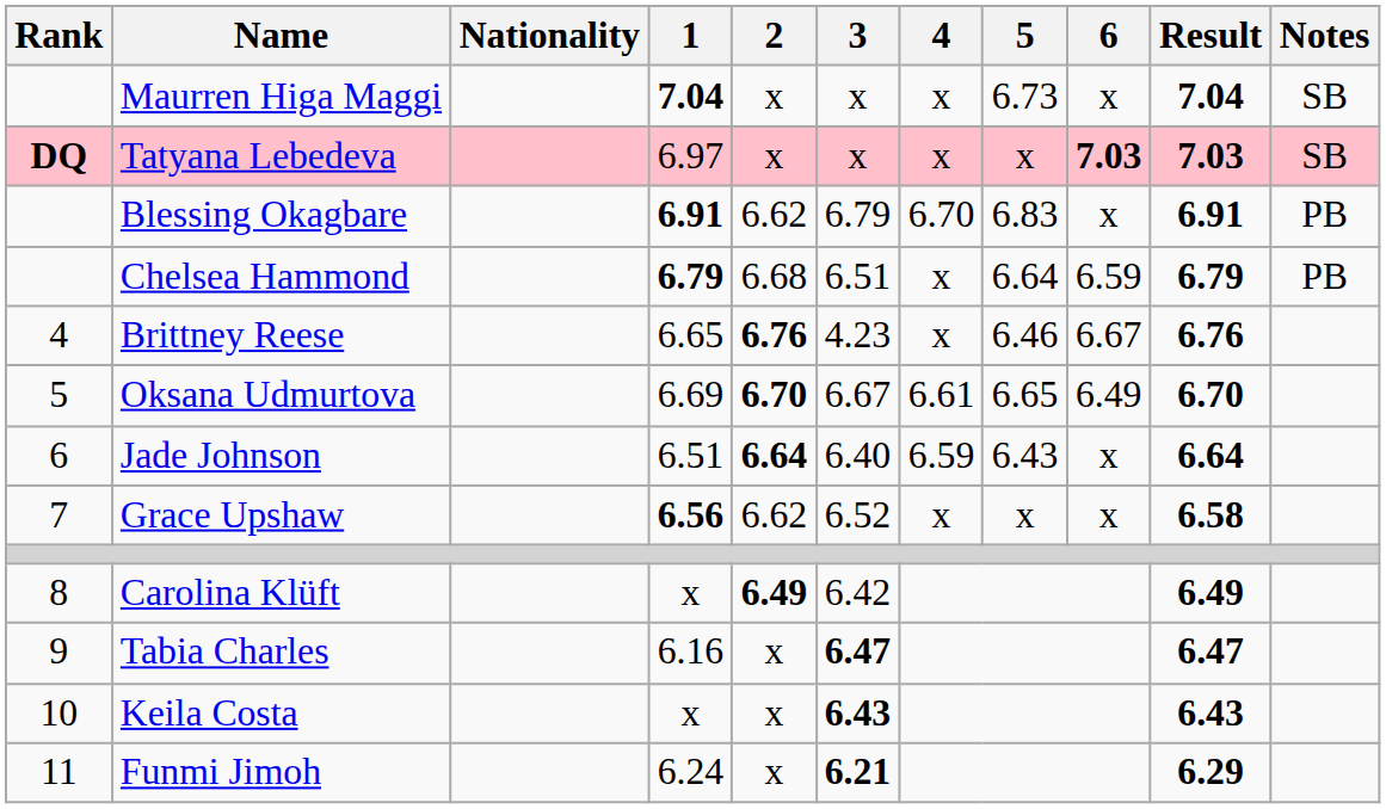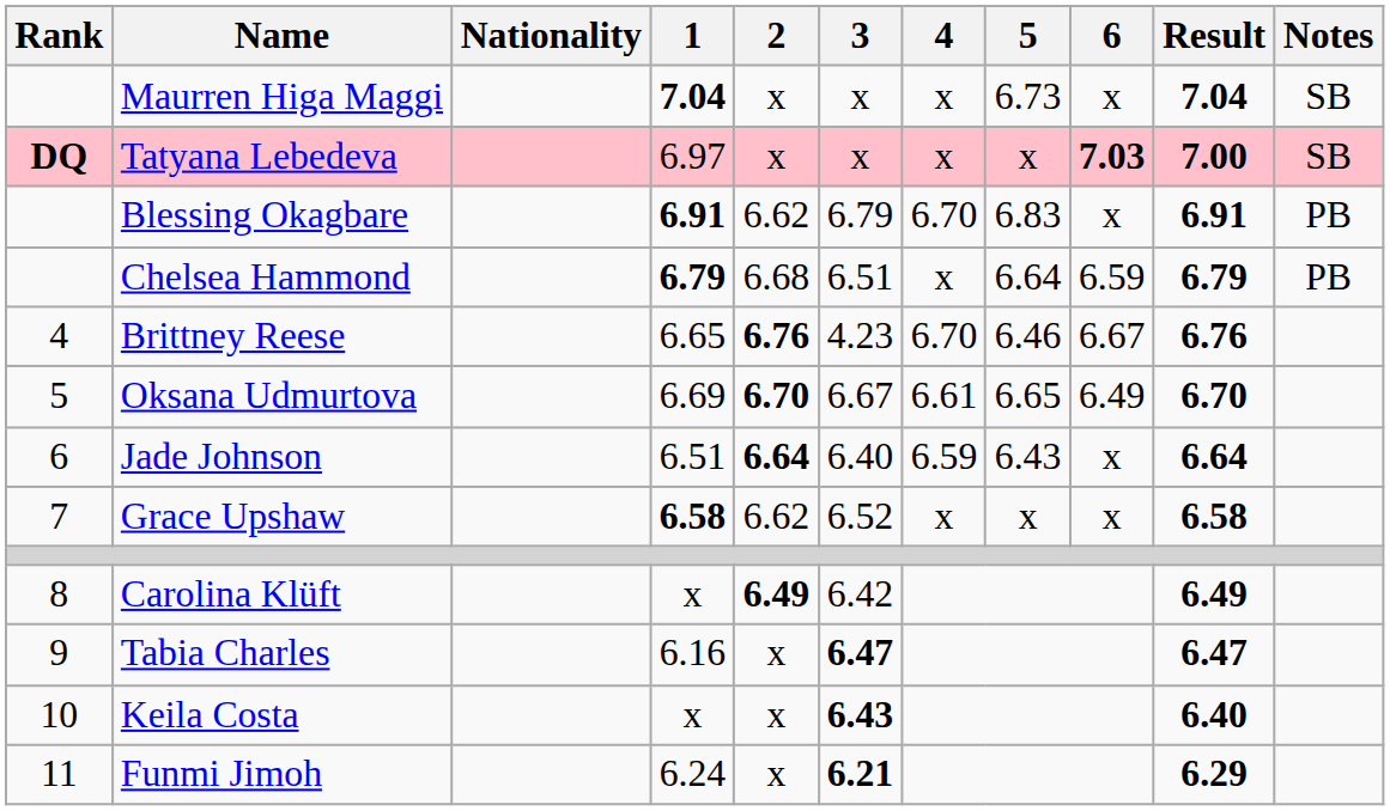Tatyana Lebedeva | Result: 7.03 -> 7.00
Brittney Reese | 4: x -> 6.70
Grace Upshaw | 1: 6.56 -> 6.58
Keila Costa | Result: 6.43 -> 6.40
